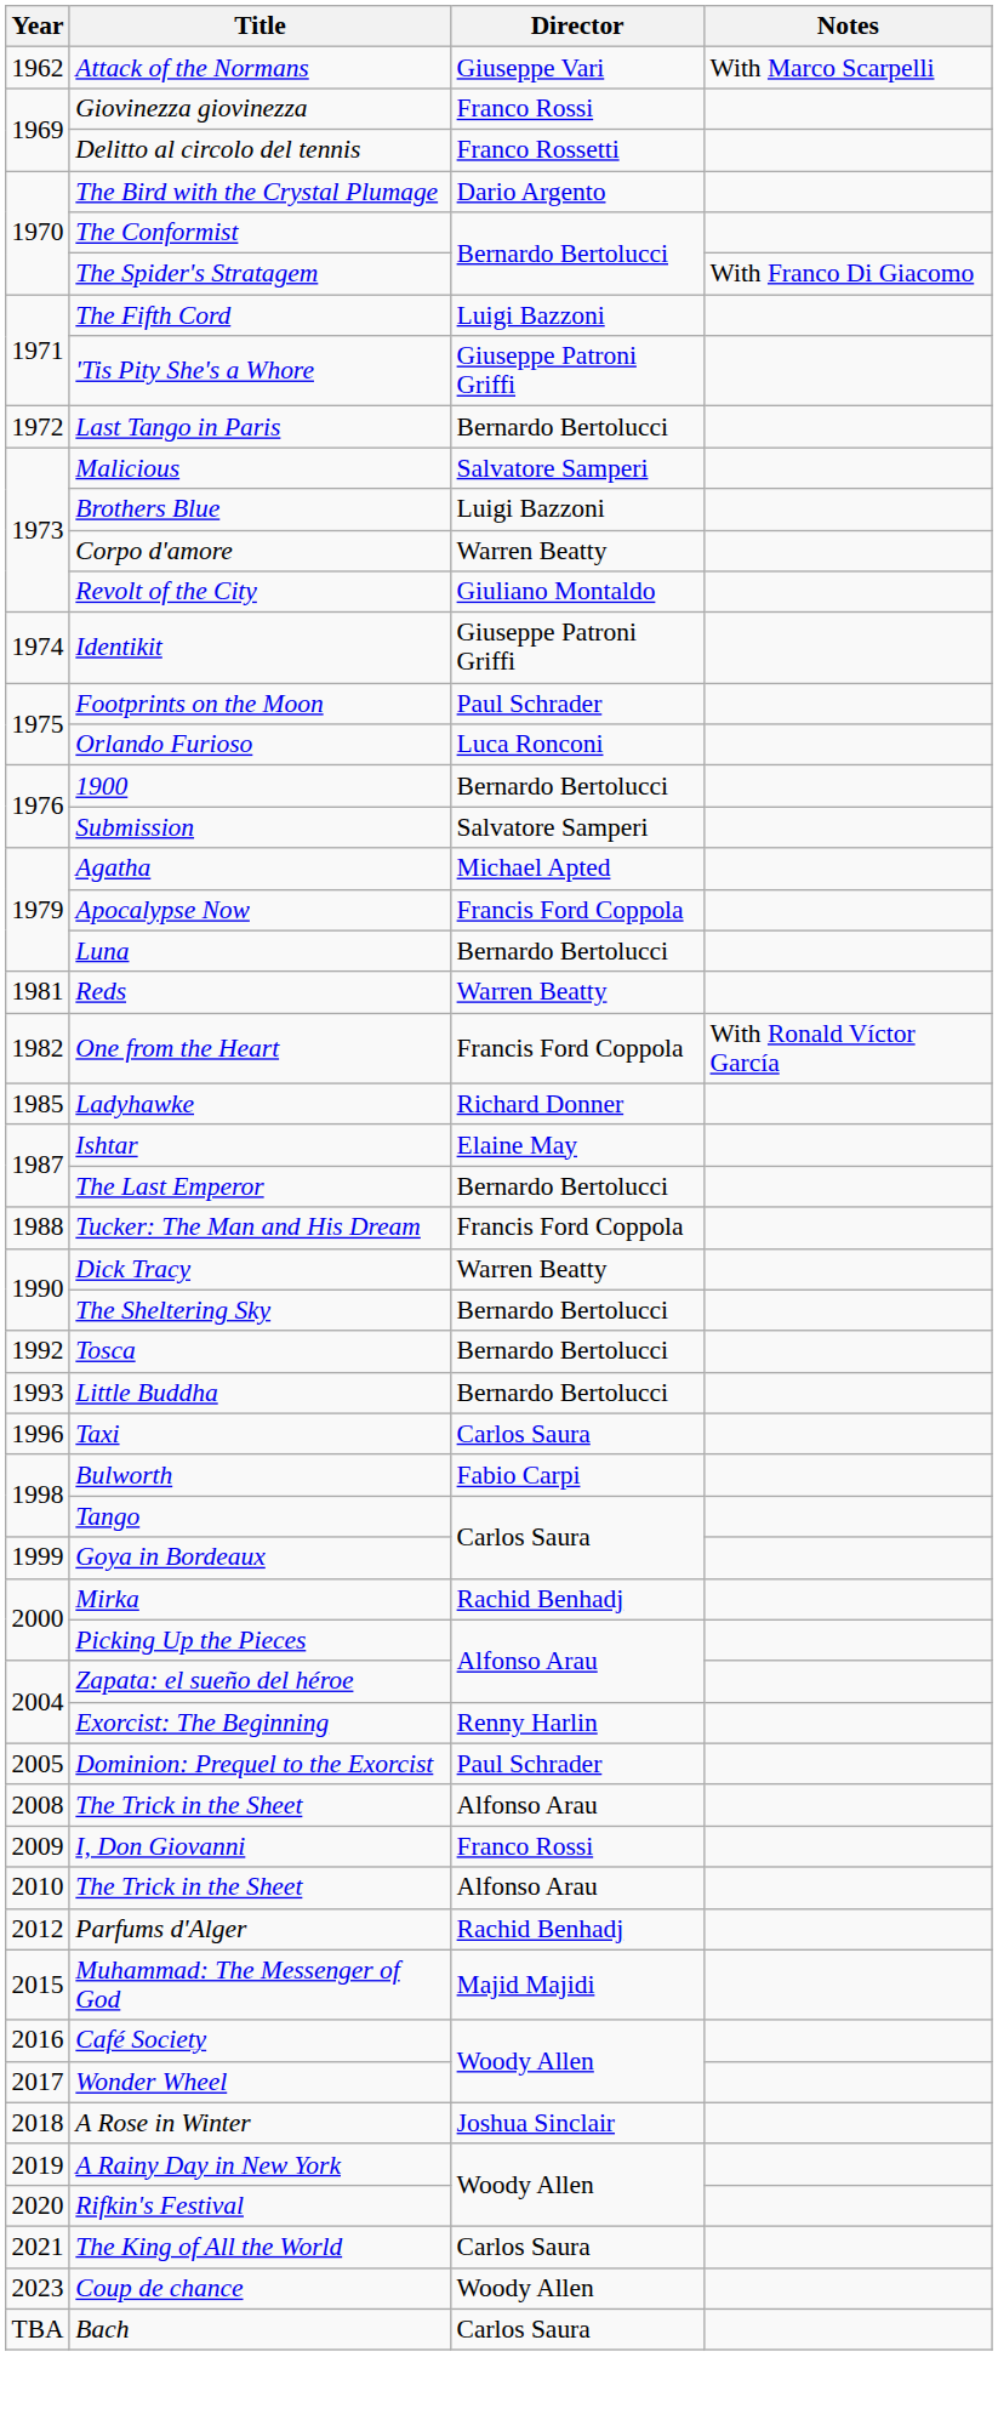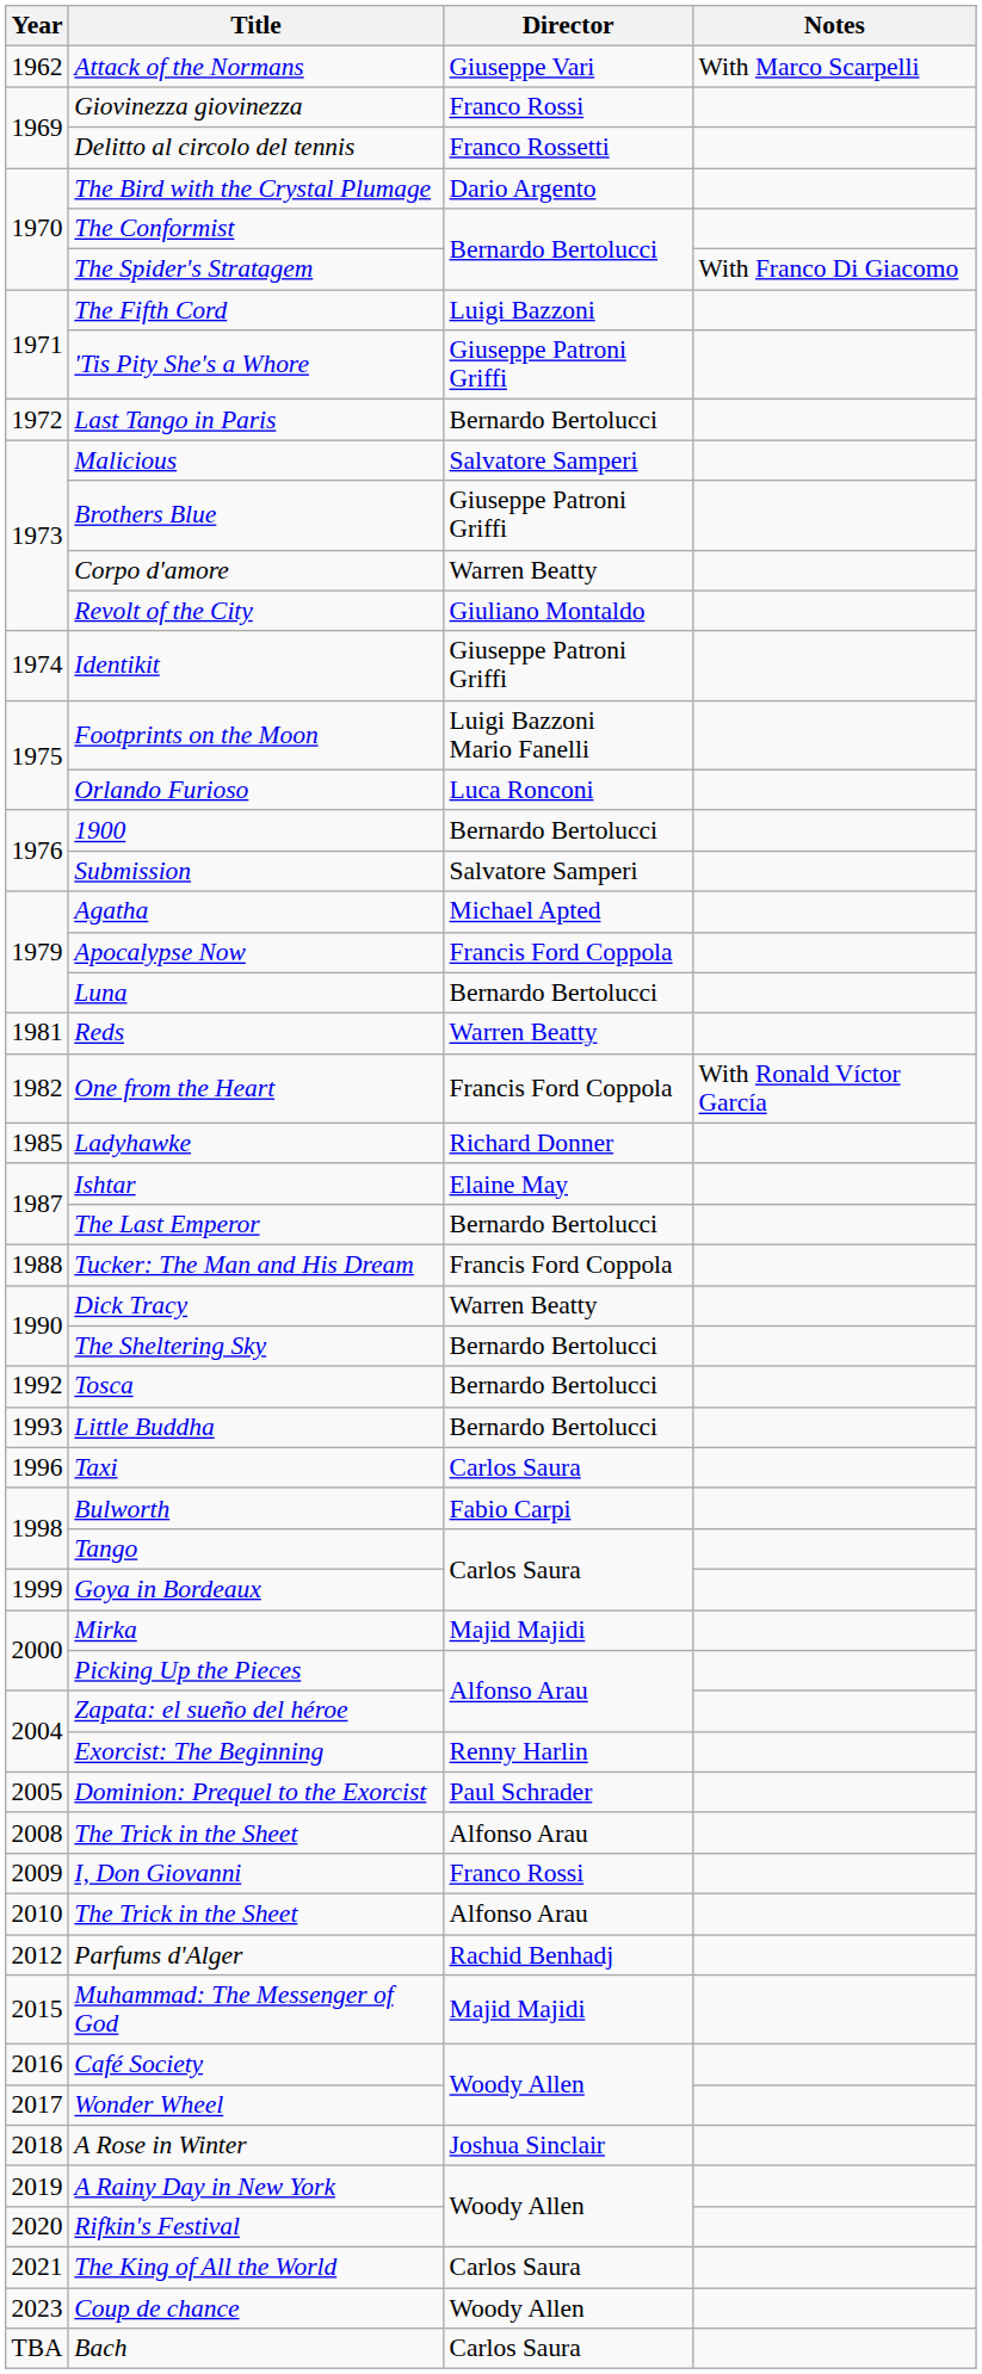Brothers Blue | Director: Luigi Bazzoni -> Giuseppe Patroni Griffi
Footprints on the Moon | Director: Paul Schrader -> Luigi Bazzoni Mario Fanelli
Mirka | Director: Rachid Benhadj -> Majid Majidi
